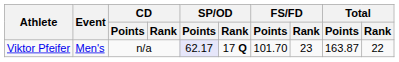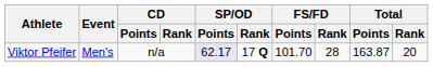Viktor Pfeifer | FS/FD / Rank: 23 -> 28
Viktor Pfeifer | Total / Rank: 22 -> 20
